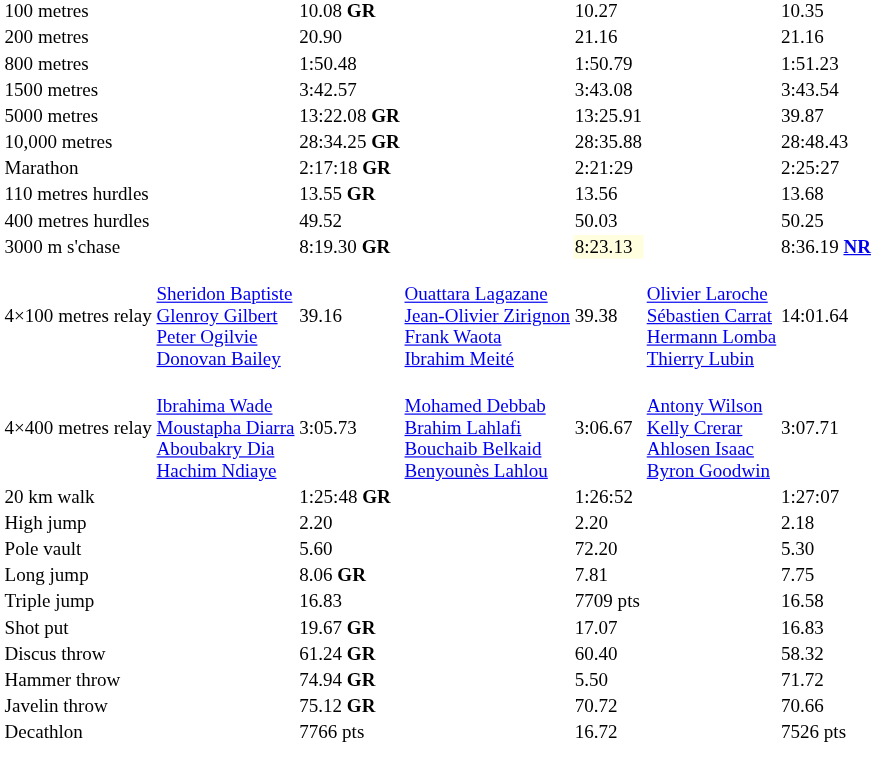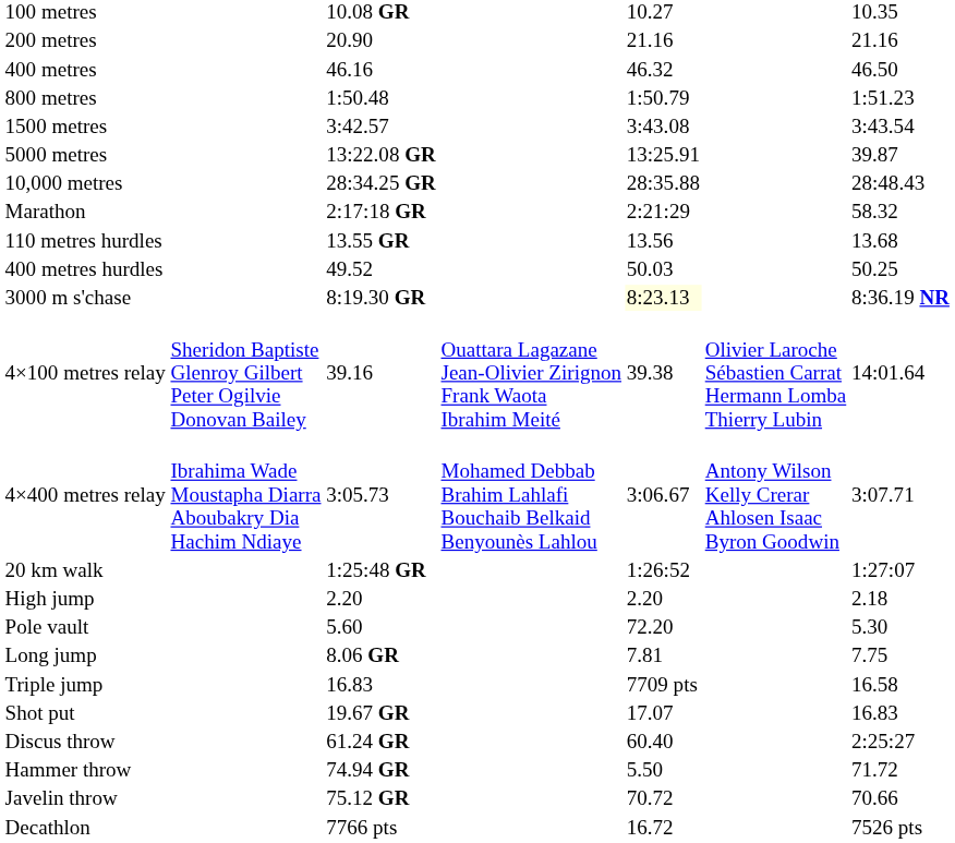+ row: 400 metres | 46.16 | 46.32 | 46.50
Marathon | column 7: 2:25:27 -> 58.32
Discus throw | column 7: 58.32 -> 2:25:27
